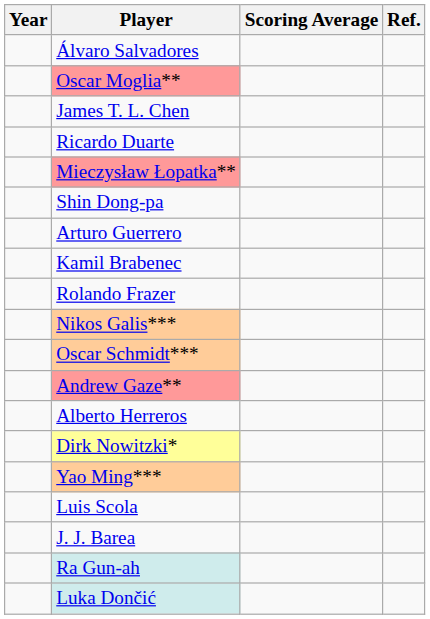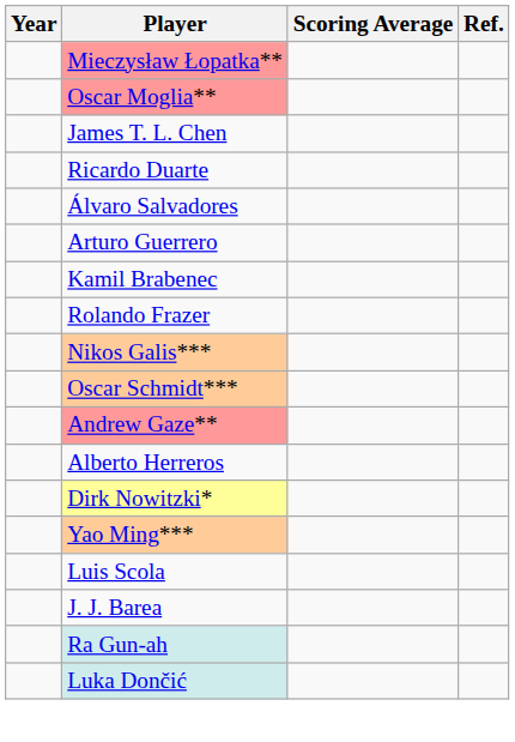rows swapped: Álvaro Salvadores <-> Mieczysław Łopatka**
- row: Shin Dong-pa
